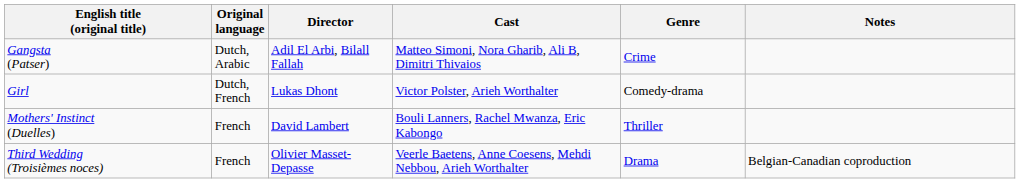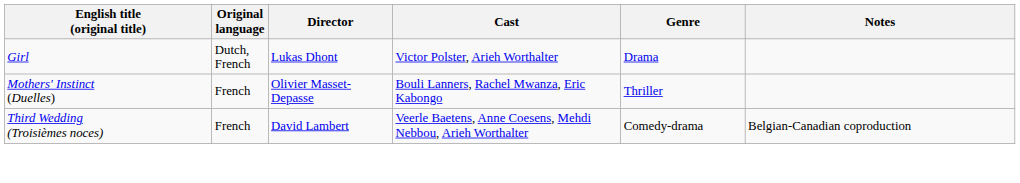- row: Gangsta (Patser) | Dutch, Arabic | Adil El Arbi, Bilall Fallah | Matteo Simoni, Nora Gharib, Ali B, Dimitri Thivaios | Crime
Girl | Genre: Comedy-drama -> Drama
Mothers' Instinct (Duelles) | Director: David Lambert -> Olivier Masset-Depasse
Third Wedding (Troisièmes noces) | Director: Olivier Masset-Depasse -> David Lambert
Third Wedding (Troisièmes noces) | Genre: Drama -> Comedy-drama
